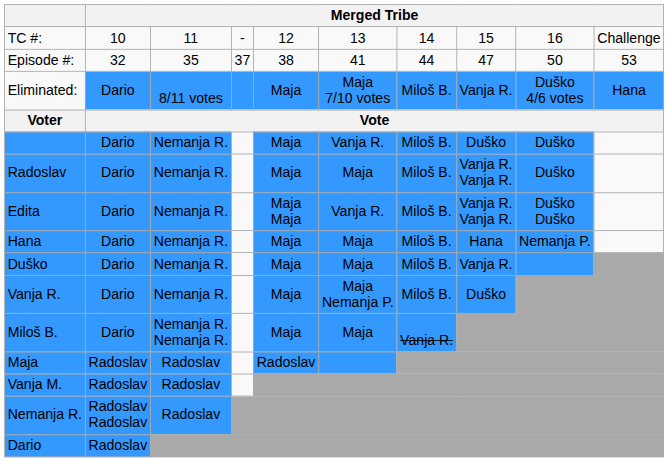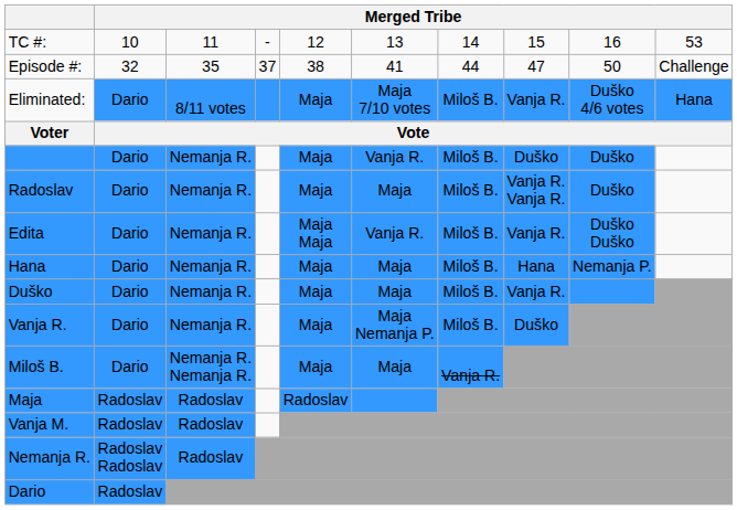TC #: | column 10: Challenge -> 53
Episode #: | column 10: 53 -> Challenge
Edita | column 8: Vanja R. Vanja R. -> Vanja R.
